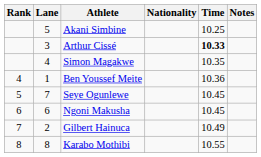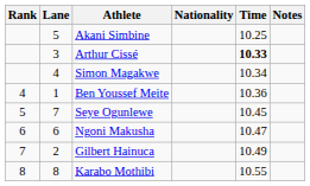Simon Magakwe | Time: 10.35 -> 10.34
Ngoni Makusha | Time: 10.45 -> 10.47
